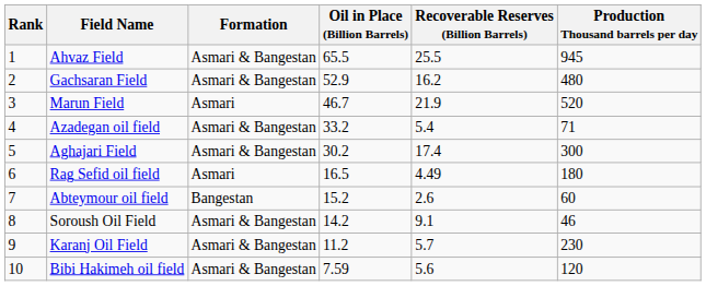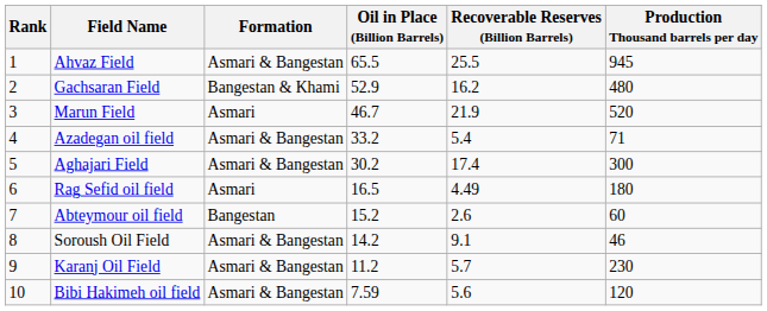Gachsaran Field | Formation: Asmari & Bangestan -> Bangestan & Khami
